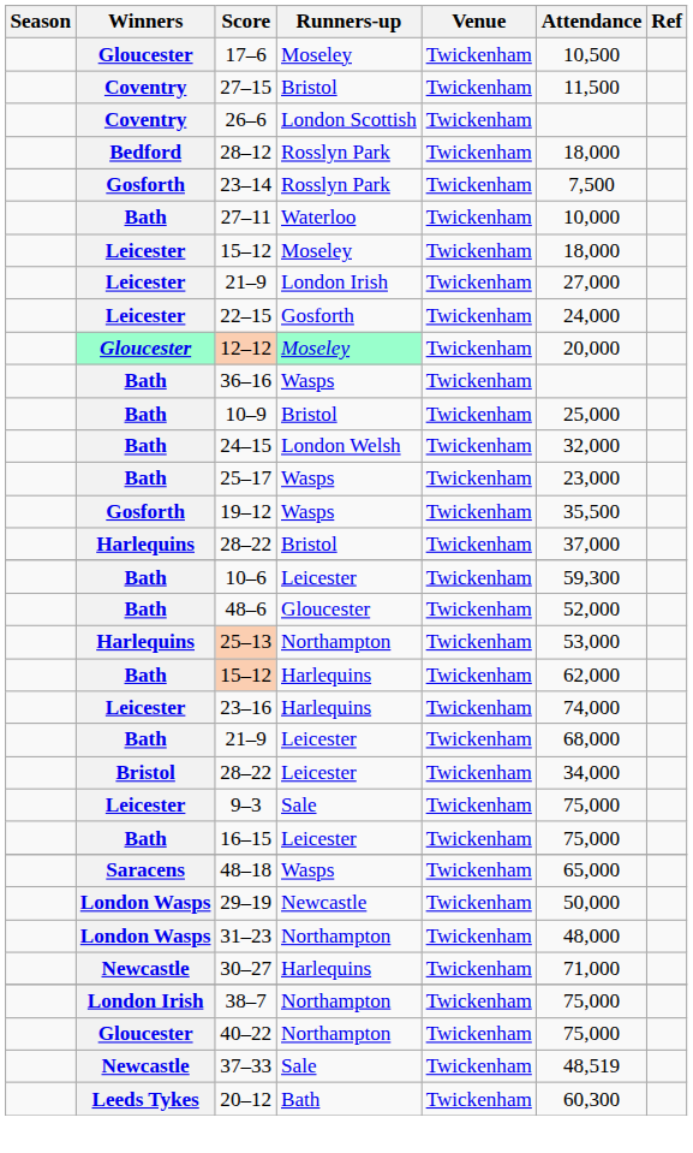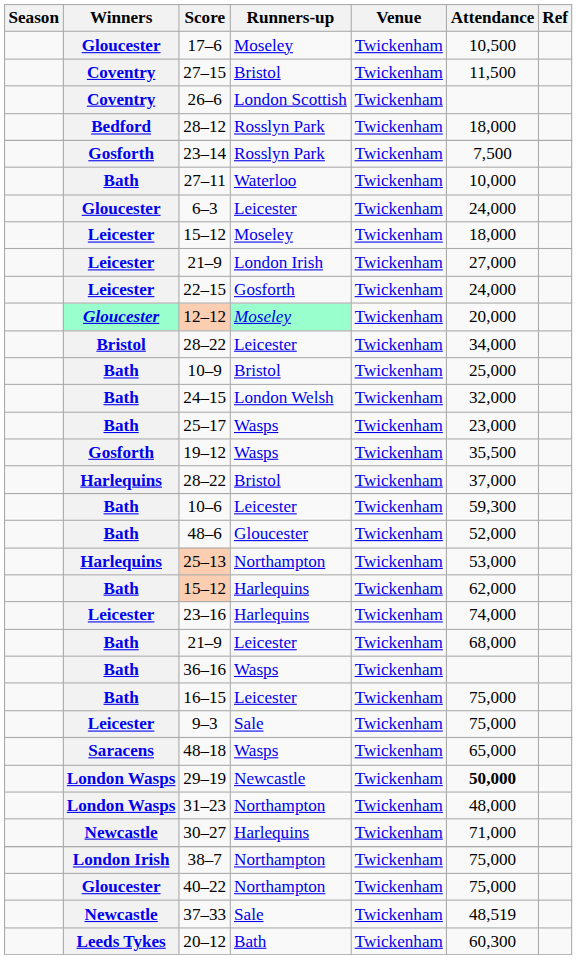+ row: Gloucester | 6–3 | Leicester | Twickenham | 24,000
rows swapped: 28–22 / Leicester <-> 36–16
rows swapped: 16–15 <-> 9–3
29–19 | Attendance: normal -> bold
